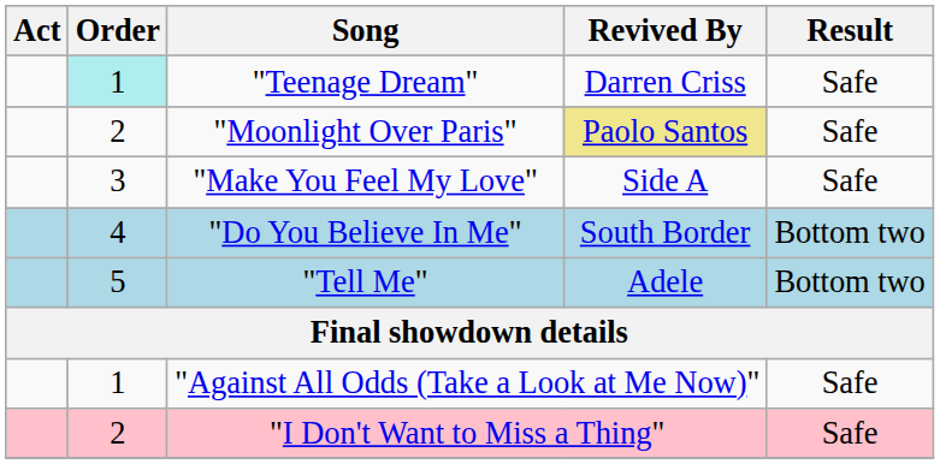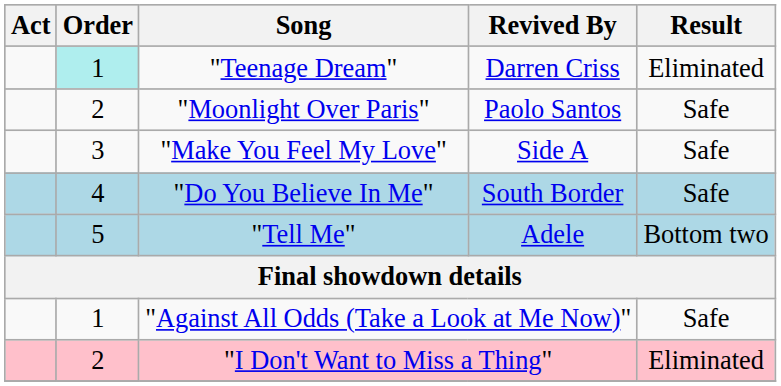"Teenage Dream" | Result: Safe -> Eliminated
"Moonlight Over Paris" | Revived By: khaki background -> no background
"Do You Believe In Me" | Result: Bottom two -> Safe
"I Don't Want to Miss a Thing" | Result: Safe -> Eliminated
